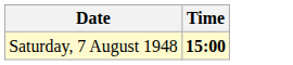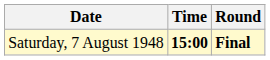+ column: Round | Final
